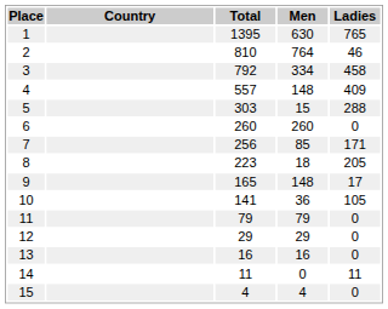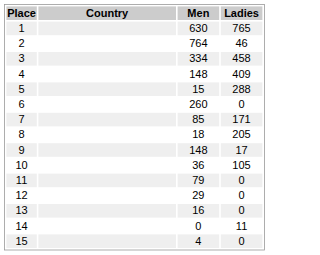- column: Total | 1395 | 810 | 792 | 557 | 303 | 260 | 256 | 223 | 165 | 141 | 79 | 29 | 16 | 11 | 4
